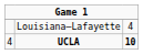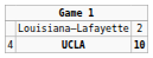Louisiana–Lafayette | column 3: 4 -> 2
